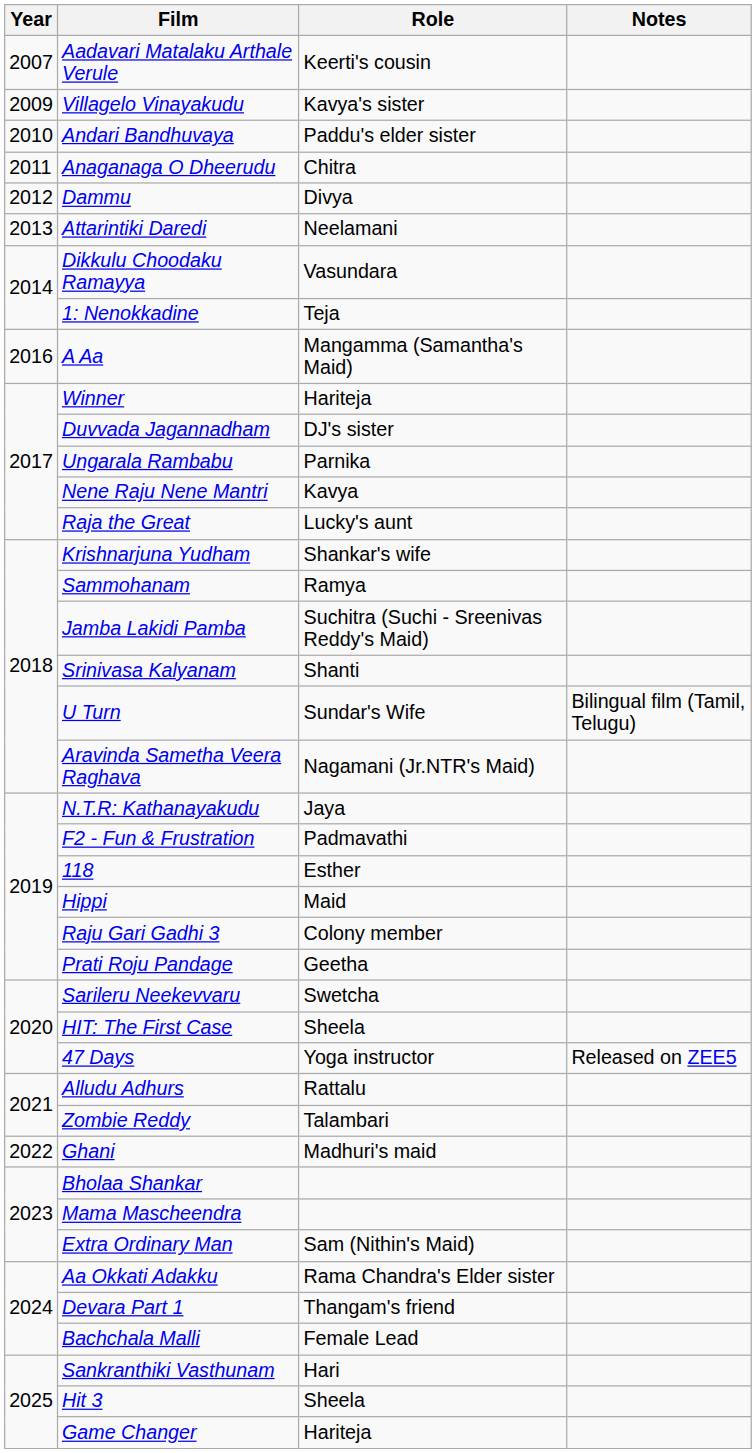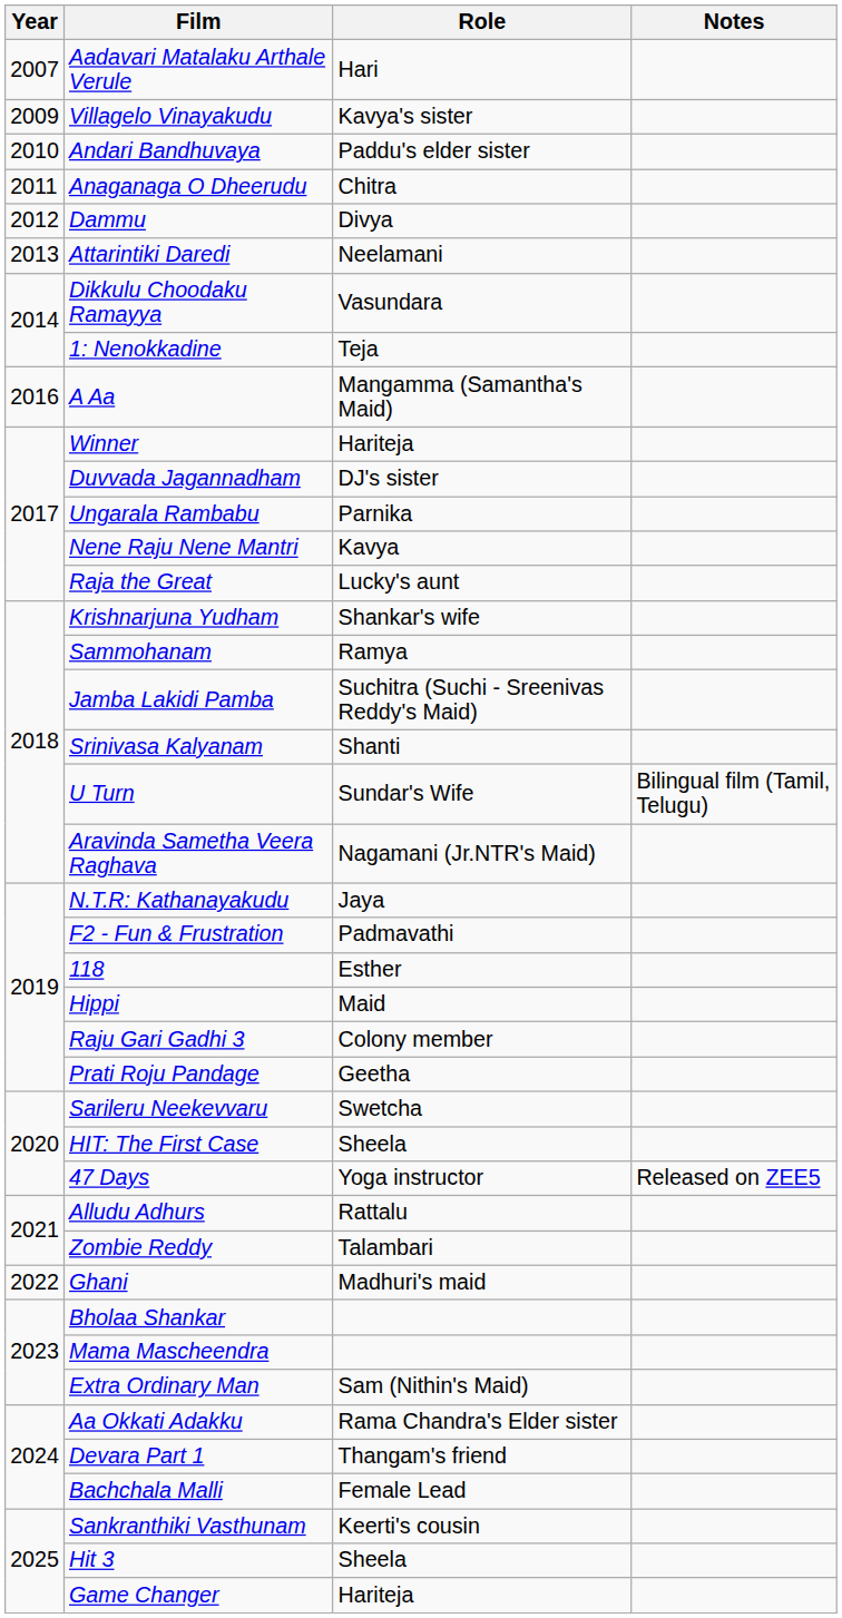Aadavari Matalaku Arthale Verule | Role: Keerti's cousin -> Hari
Sankranthiki Vasthunam | Role: Hari -> Keerti's cousin
